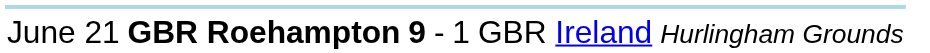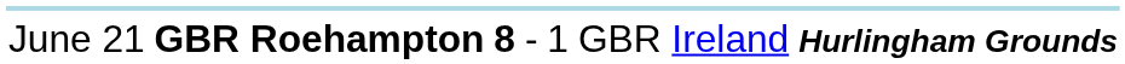June 21 | column 3: 9 -> 8
June 21 | column 7: normal -> bold
